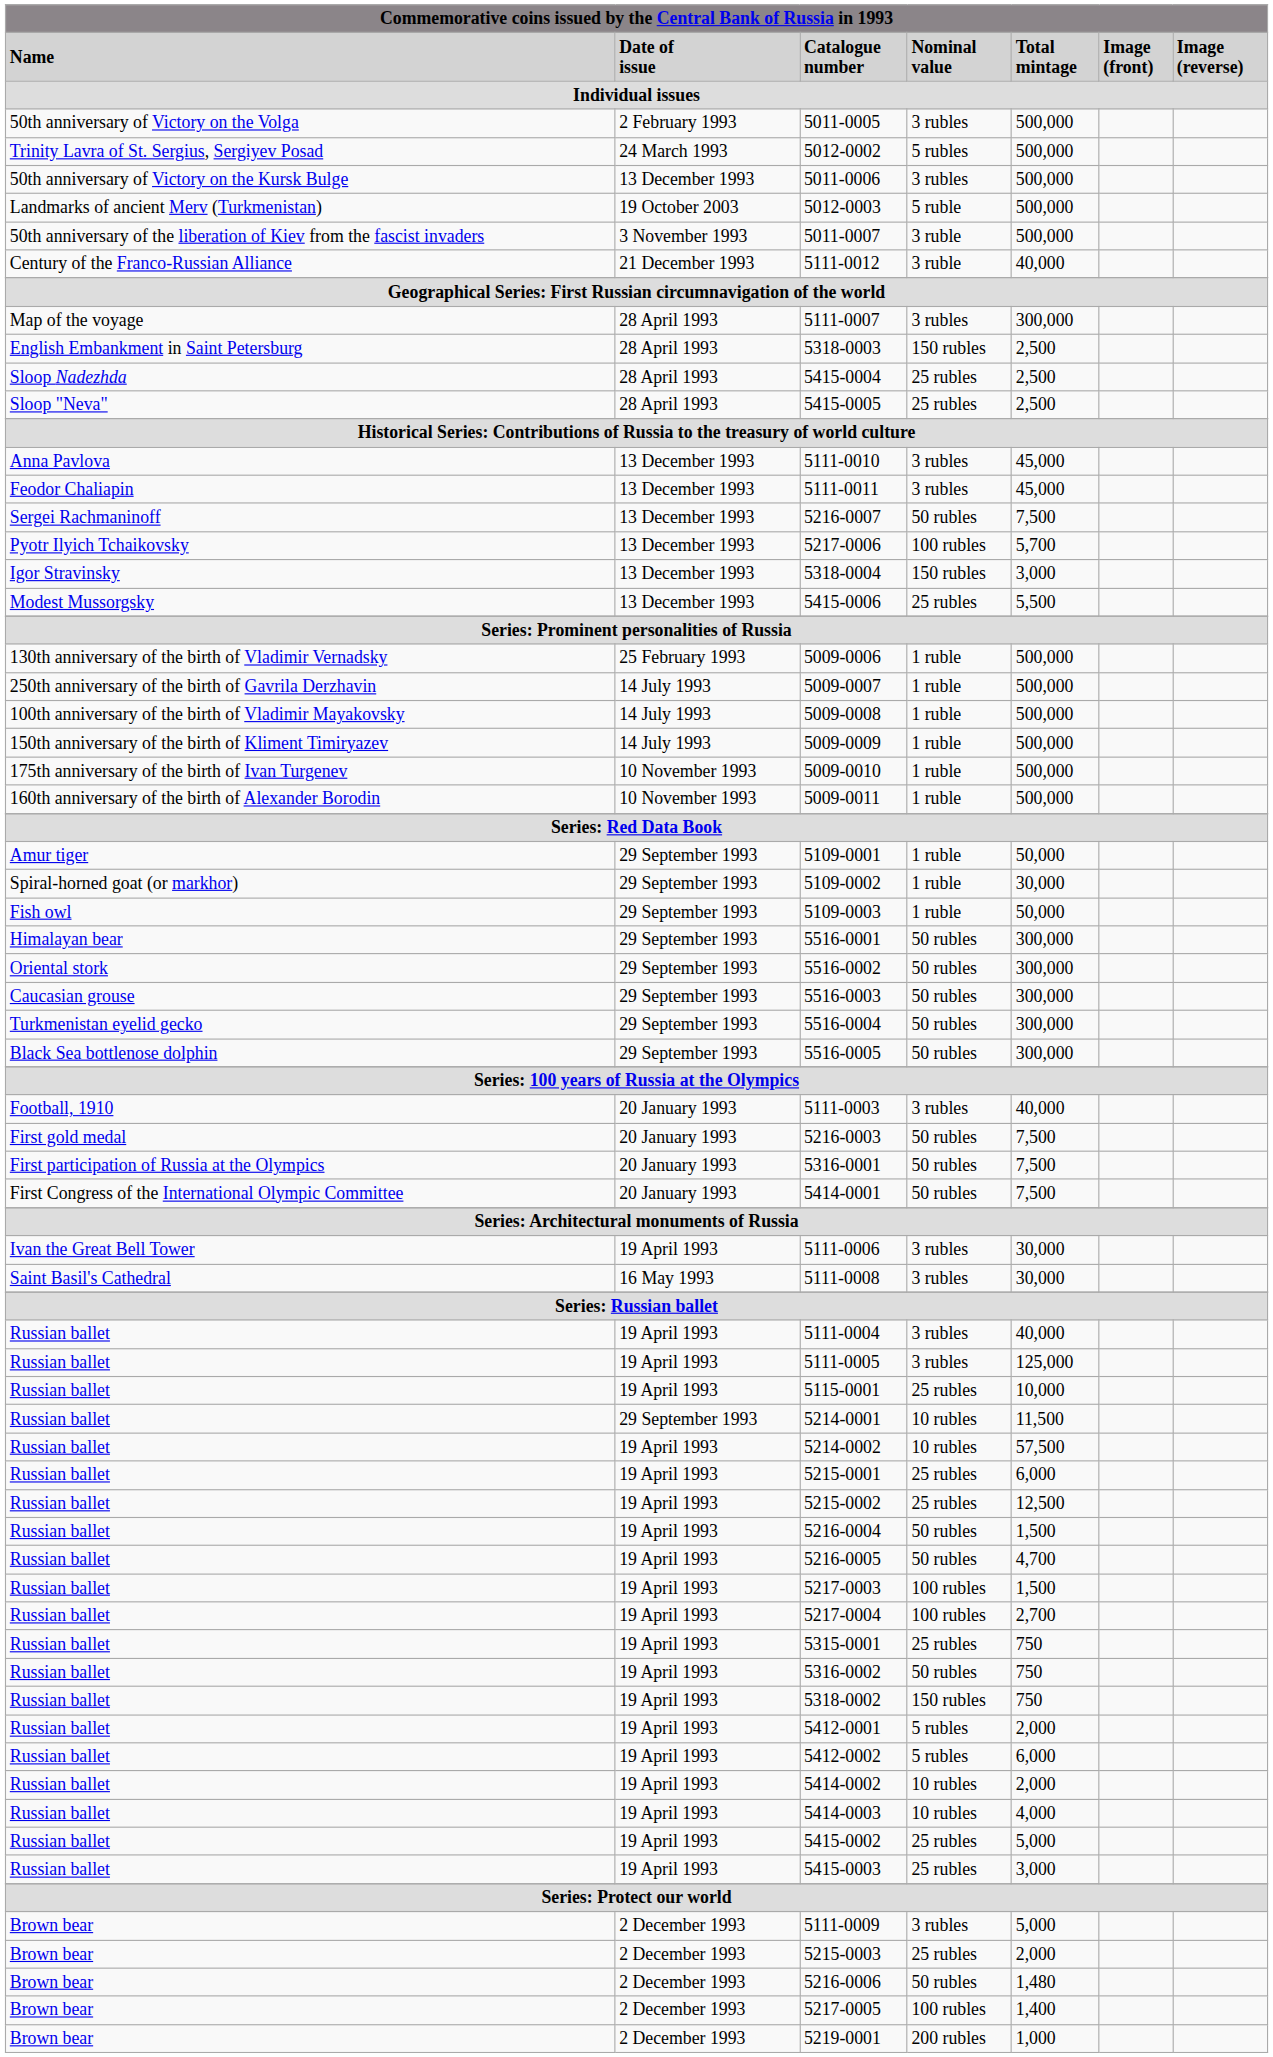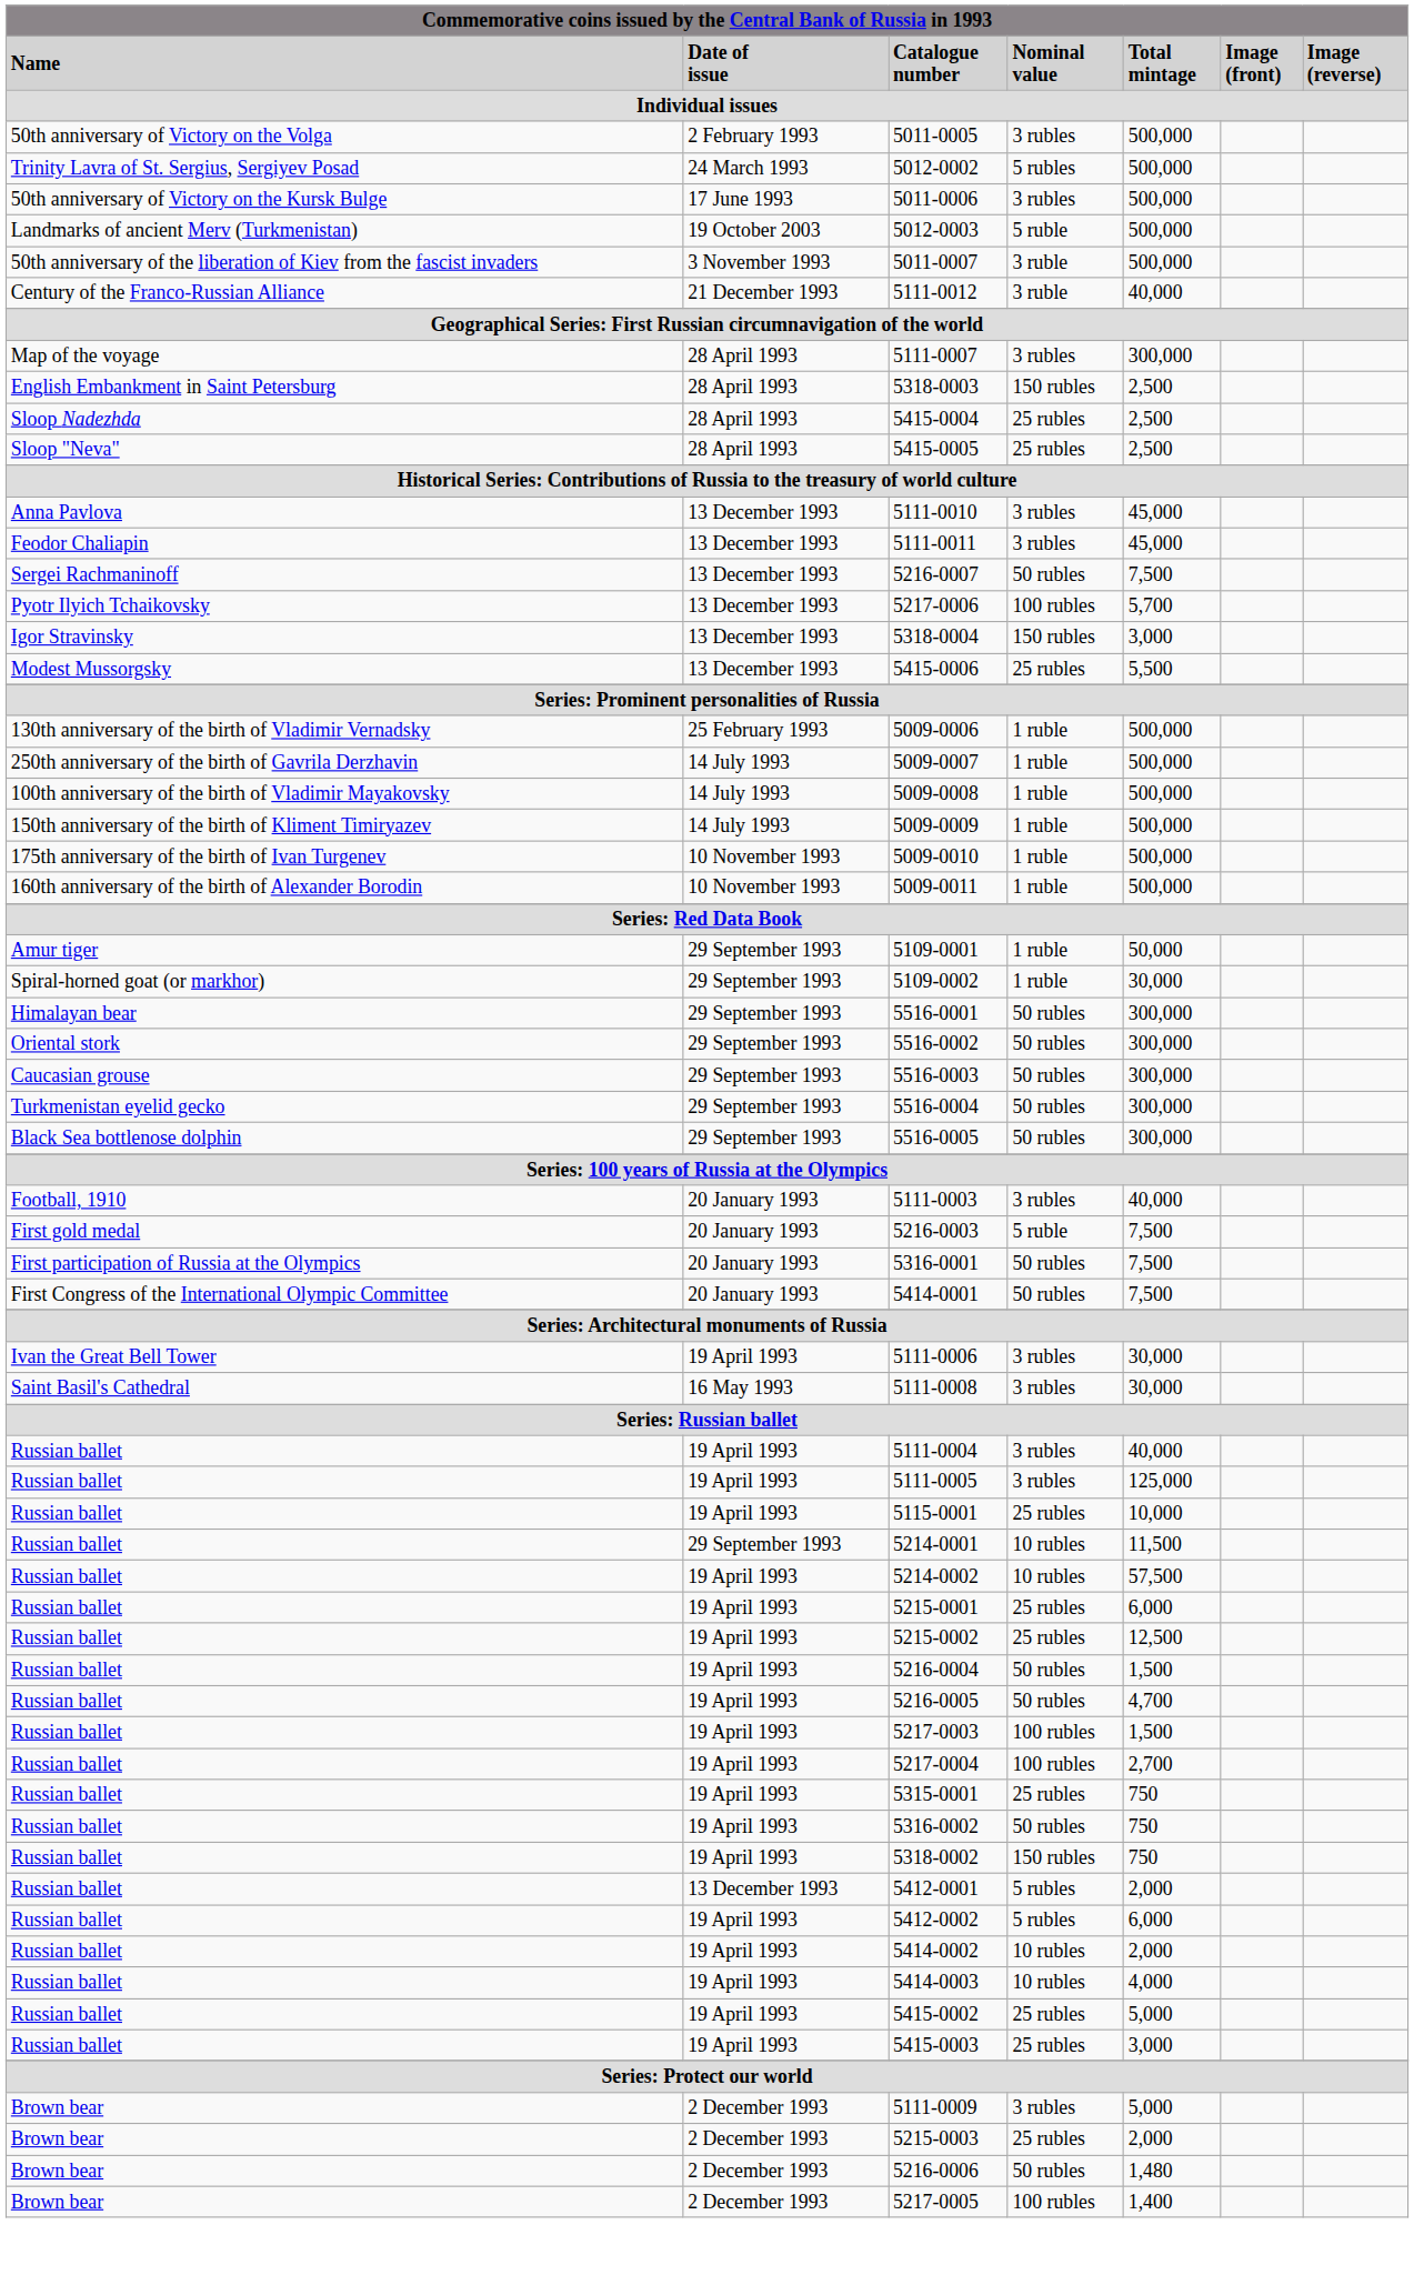5011-0006 | Date of issue: 13 December 1993 -> 17 June 1993
- row: Fish owl | 29 September 1993 | 5109-0003 | 1 ruble | 50,000
5216-0003 | Nominal value: 50 rubles -> 5 ruble
5412-0001 | Date of issue: 19 April 1993 -> 13 December 1993
- row: Brown bear | 2 December 1993 | 5219-0001 | 200 rubles | 1,000
